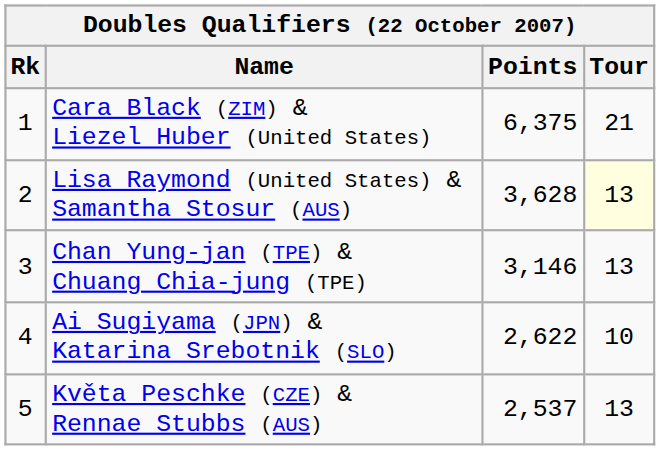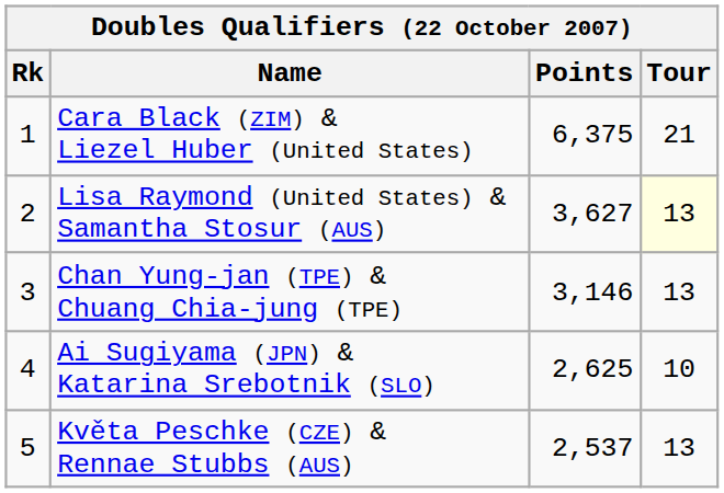Lisa Raymond (United States) & Samantha Stosur (AUS) | Points: 3,628 -> 3,627
Ai Sugiyama (JPN) & Katarina Srebotnik (SLO) | Points: 2,622 -> 2,625
